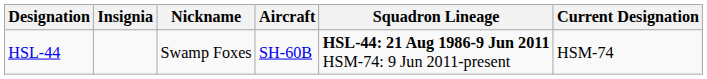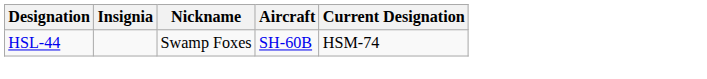- column: Squadron Lineage | HSL-44: 21 Aug 1986-9 Jun 2011 HSM-74: 9 Jun 2011-present
